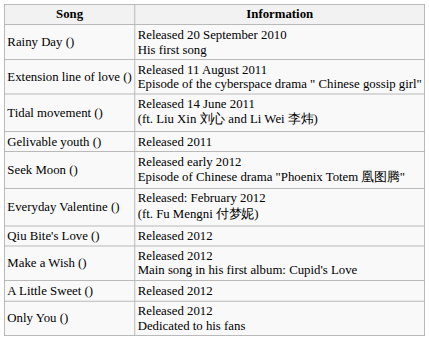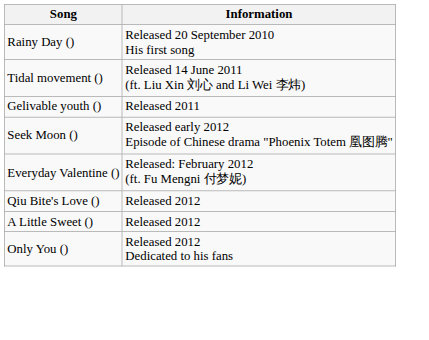- row: Extension line of love () | Released 11 August 2011 Episode of the cyberspace drama " Chinese gossip girl"
- row: Make a Wish () | Released 2012 Main song in his first album: Cupid's Love
